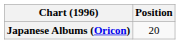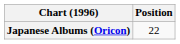Japanese Albums (Oricon) | Position: 20 -> 22
